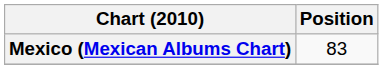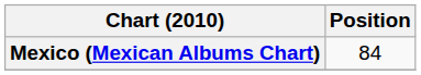Mexico (Mexican Albums Chart) | Position: 83 -> 84
